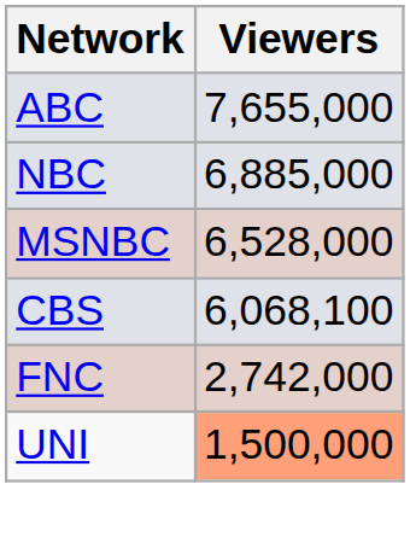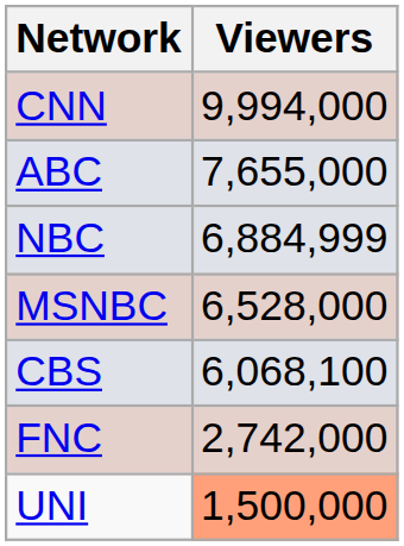+ row: CNN | 9,994,000
NBC | Viewers: 6,885,000 -> 6,884,999
